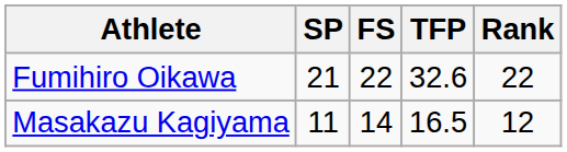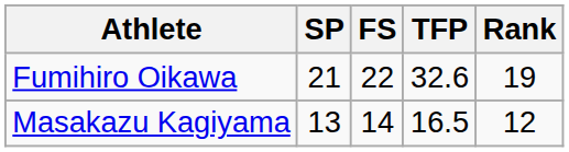Fumihiro Oikawa | Rank: 22 -> 19
Masakazu Kagiyama | SP: 11 -> 13
